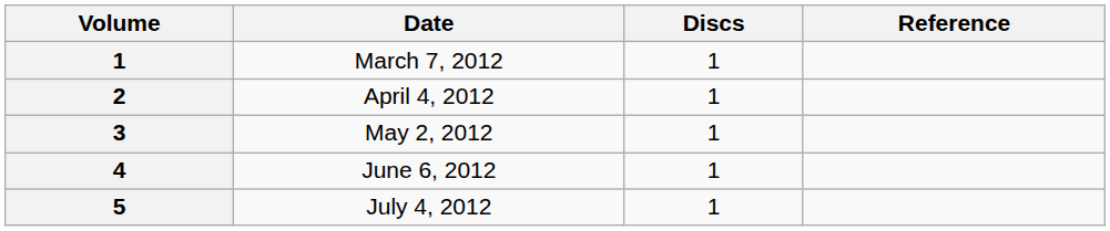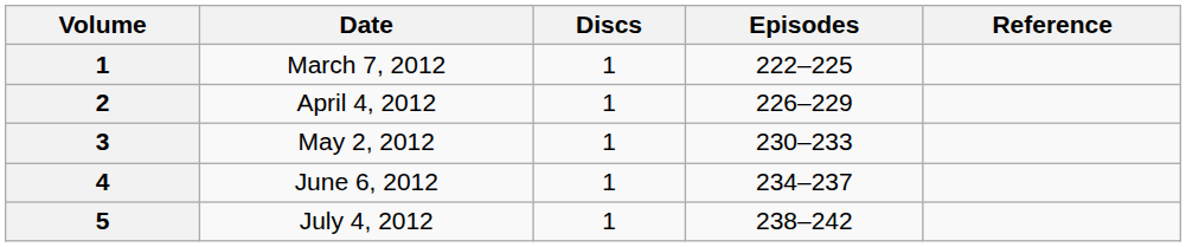+ column: Episodes | 222–225 | 226–229 | 230–233 | 234–237 | 238–242
